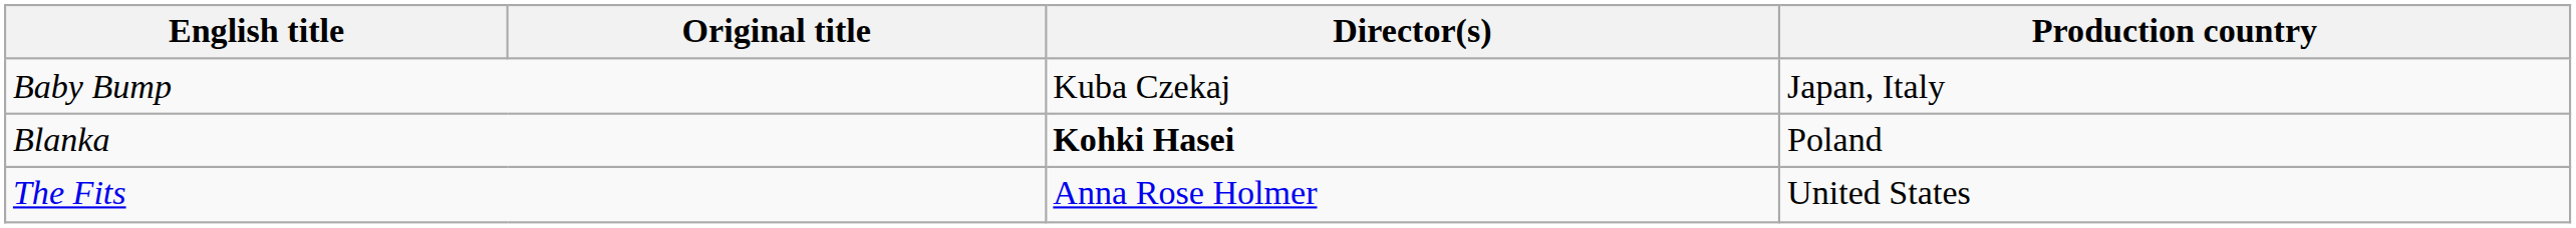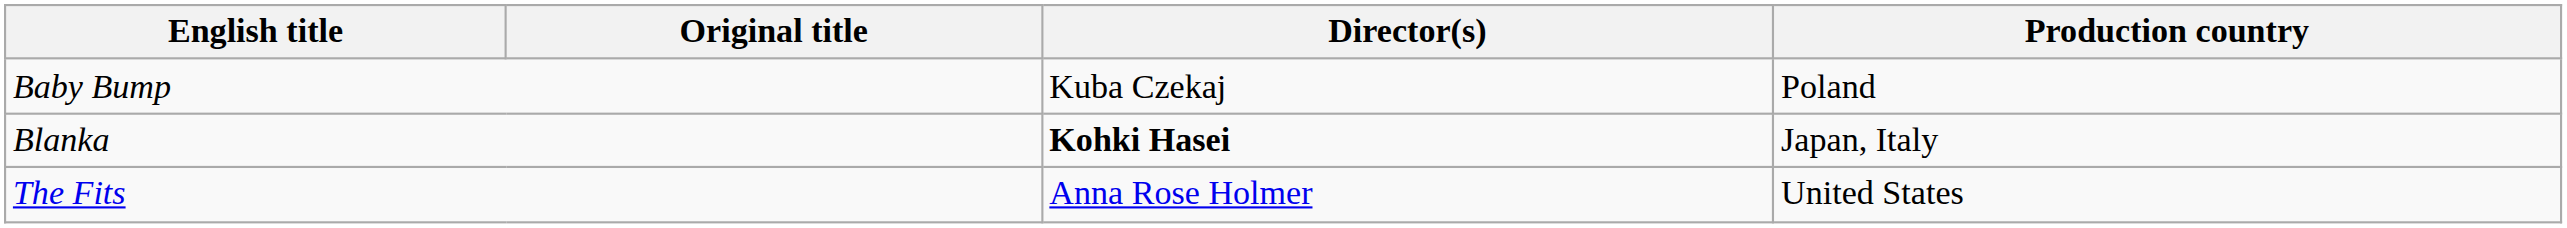Baby Bump | Production country: Japan, Italy -> Poland
Blanka | Production country: Poland -> Japan, Italy
